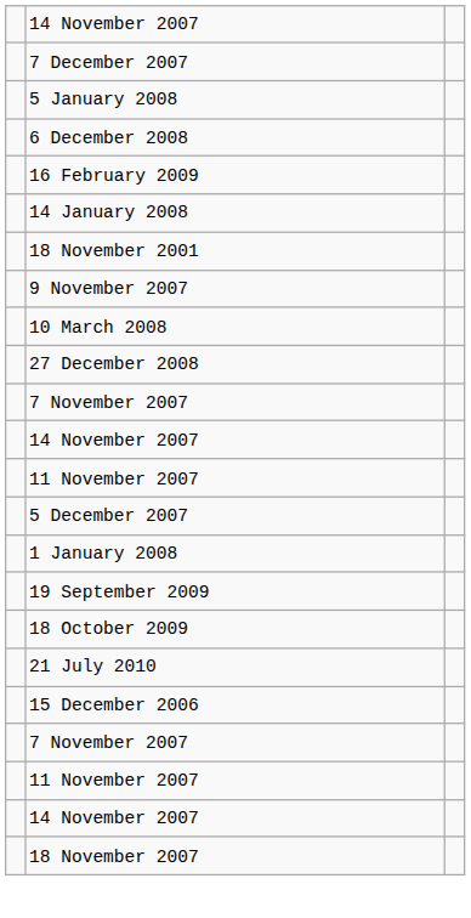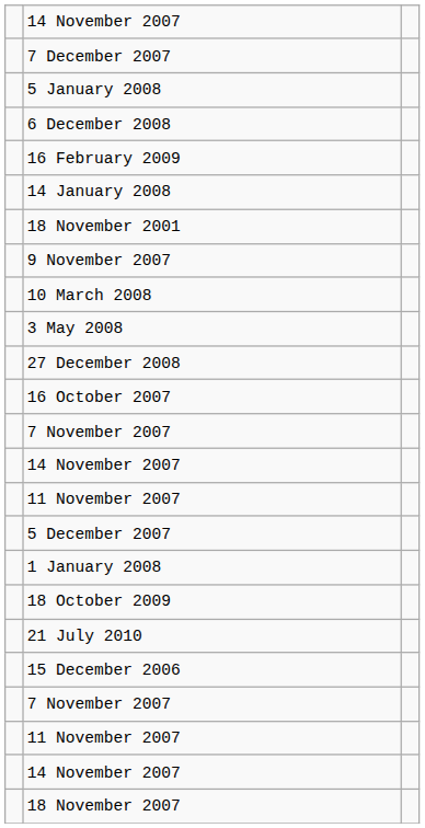+ row: 3 May 2008
+ row: 16 October 2007
- row: 19 September 2009
